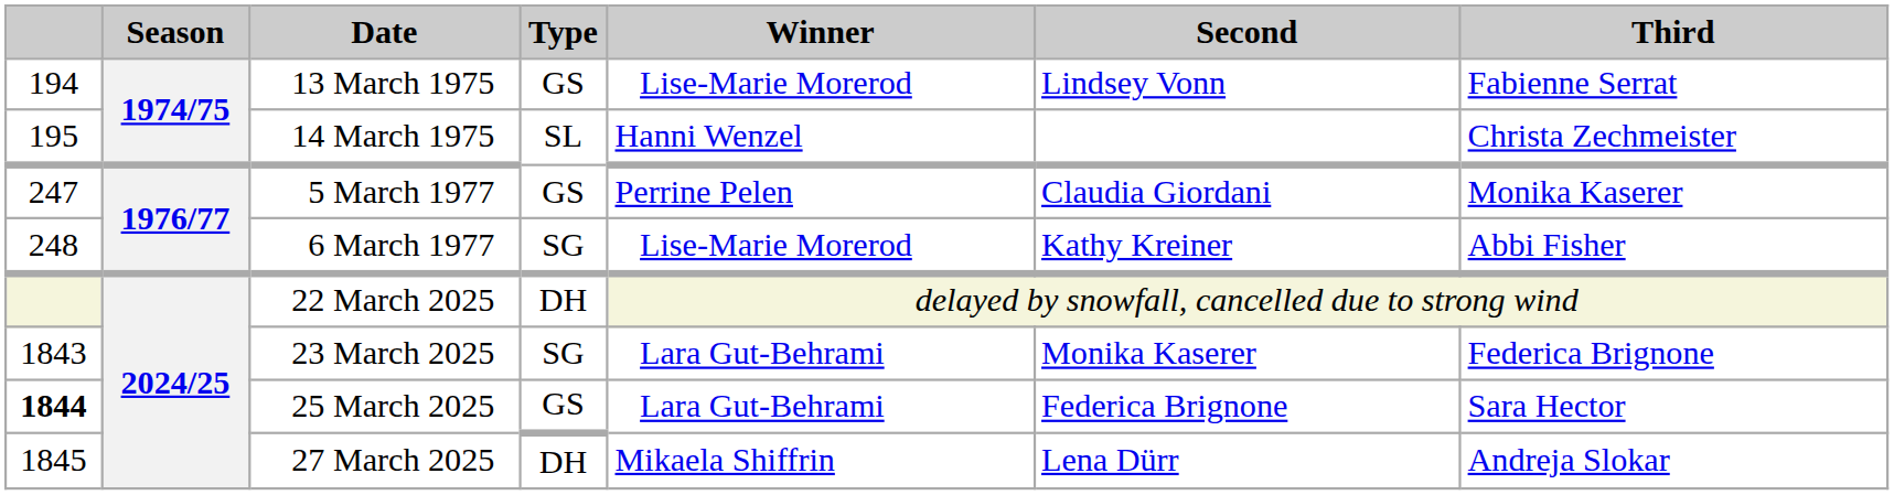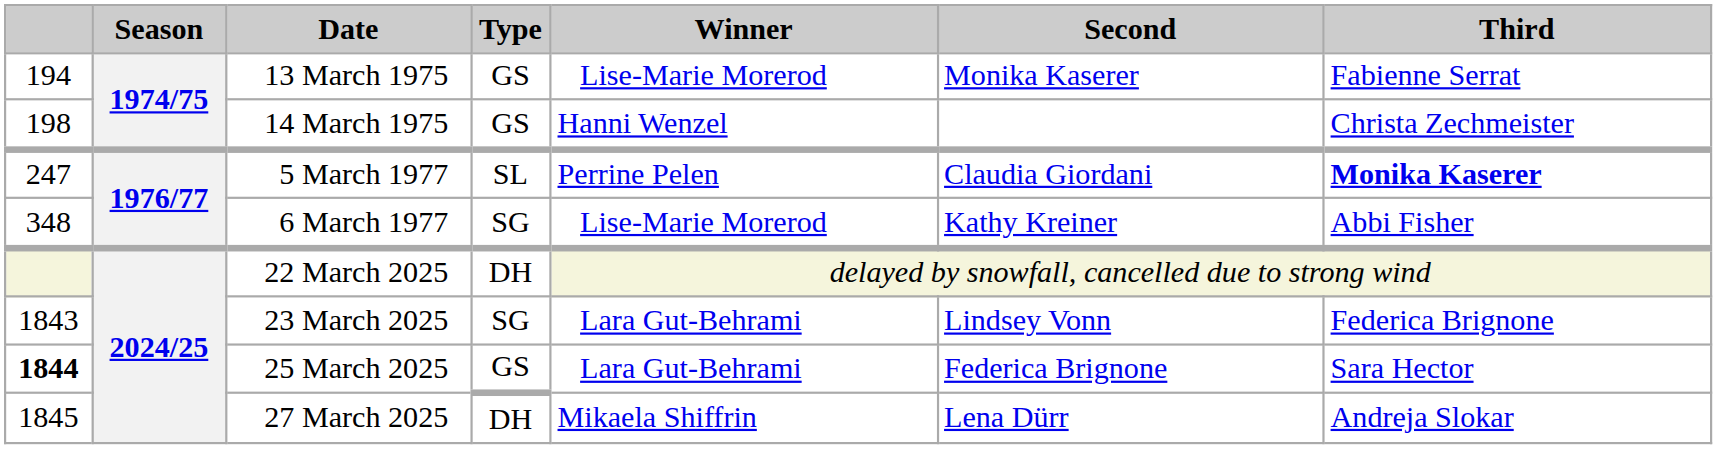13 March 1975 | Second: Lindsey Vonn -> Monika Kaserer
14 March 1975 | column 1: 195 -> 198
14 March 1975 | Type: SL -> GS
5 March 1977 | Type: GS -> SL
5 March 1977 | Third: normal -> bold
6 March 1977 | column 1: 248 -> 348
23 March 2025 | Second: Monika Kaserer -> Lindsey Vonn
